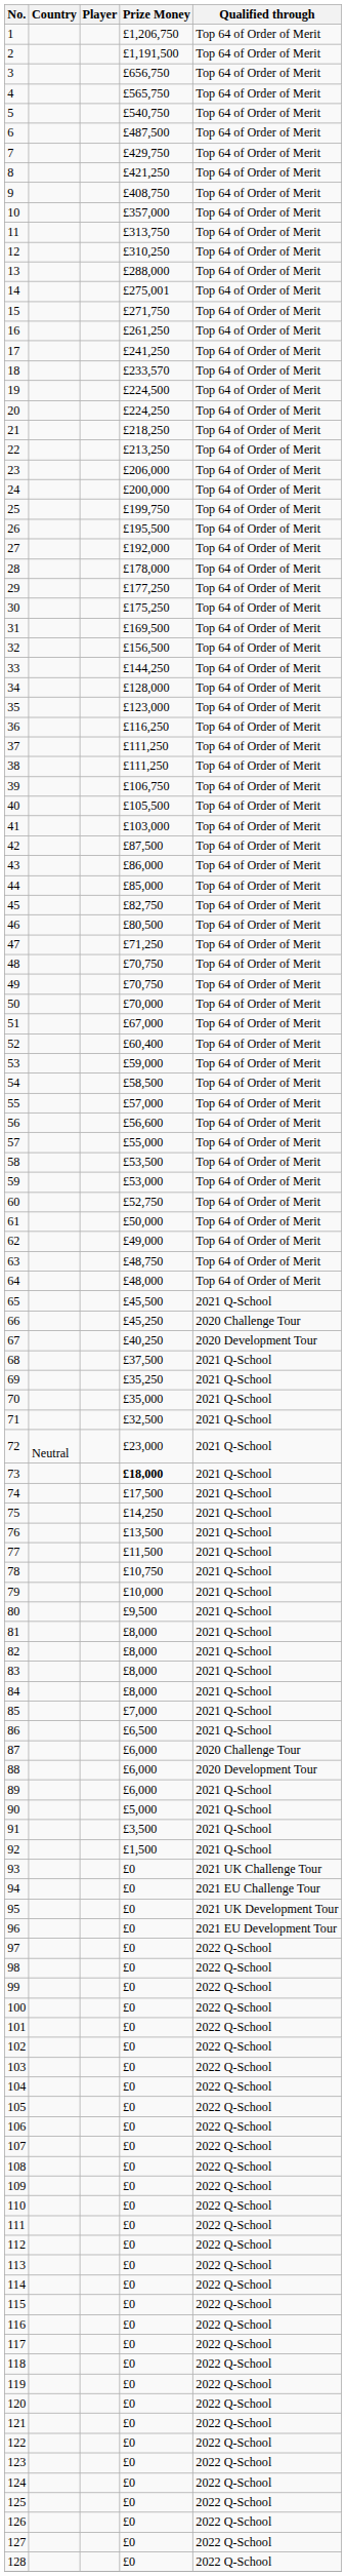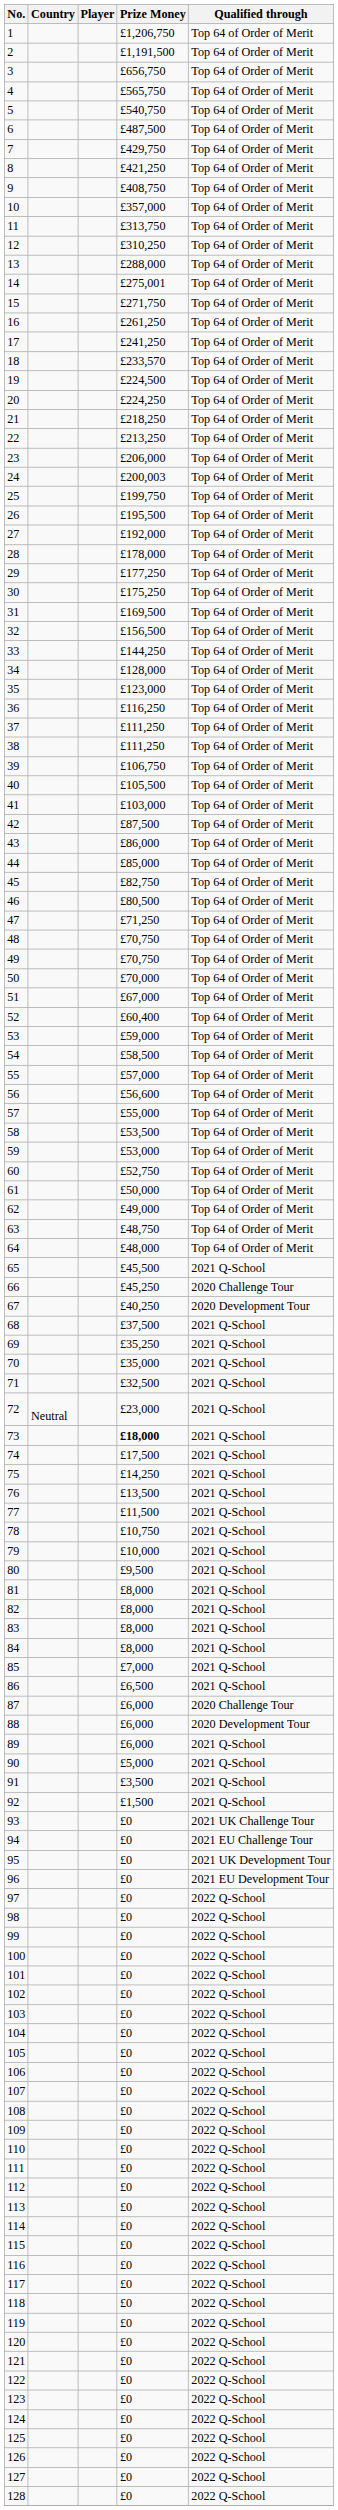24 | Prize Money: £200,000 -> £200,003
